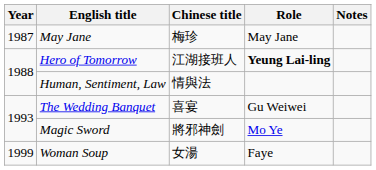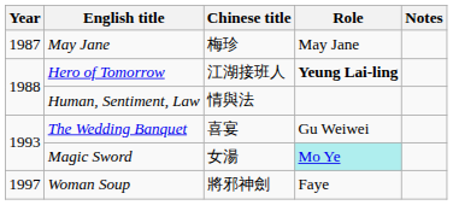Magic Sword | Chinese title: 將邪神劍 -> 女湯
Magic Sword | Role: no background -> paleturquoise background
Woman Soup | Year: 1999 -> 1997
Woman Soup | Chinese title: 女湯 -> 將邪神劍
